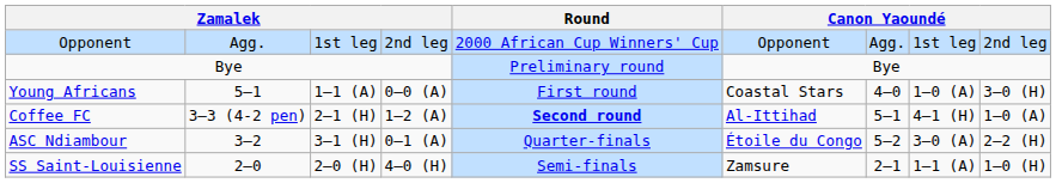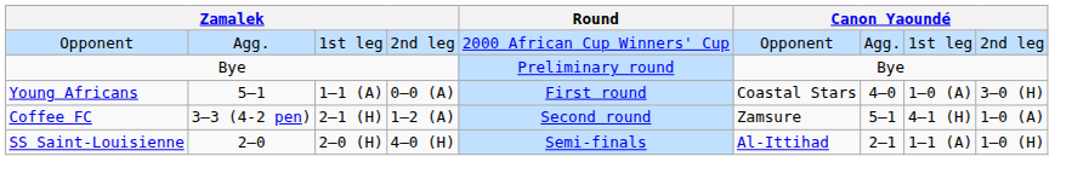Coffee FC | Round: bold -> normal
Coffee FC | column 6: Al-Ittihad -> Zamsure
- row: ASC Ndiambour | 3–2 | 3–1 (H) | 0–1 (A) | Quarter-finals | Étoile du Congo | 5–2 | 3–0 (A) | 2–2 (H)
SS Saint-Louisienne | column 6: Zamsure -> Al-Ittihad
